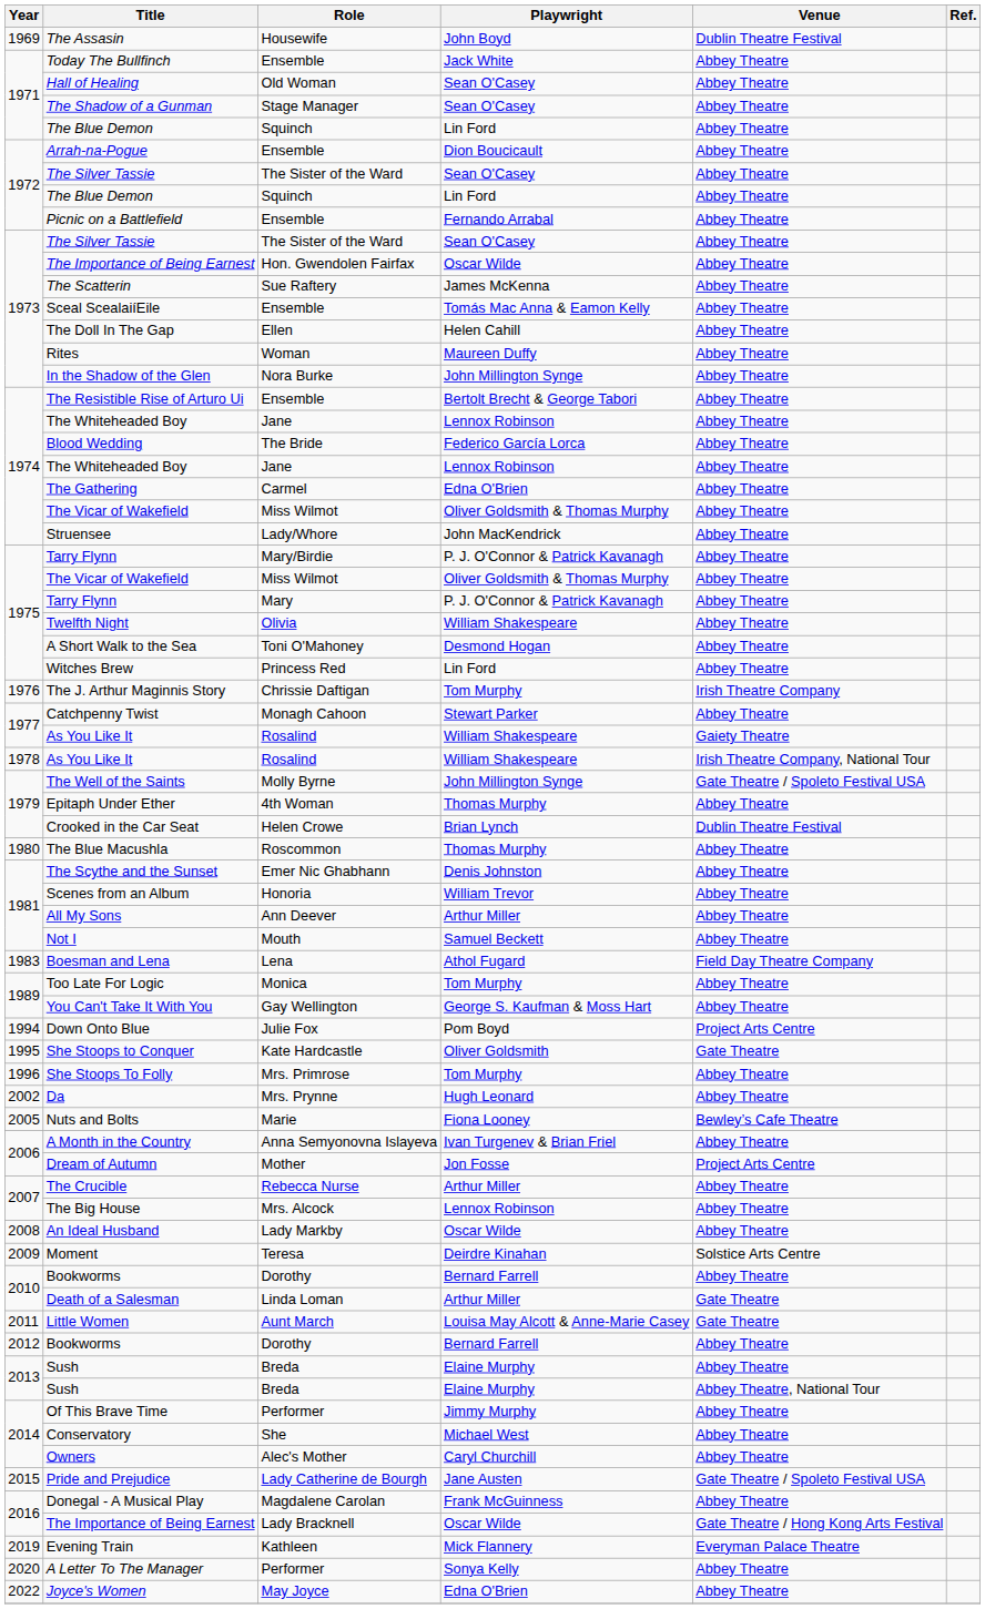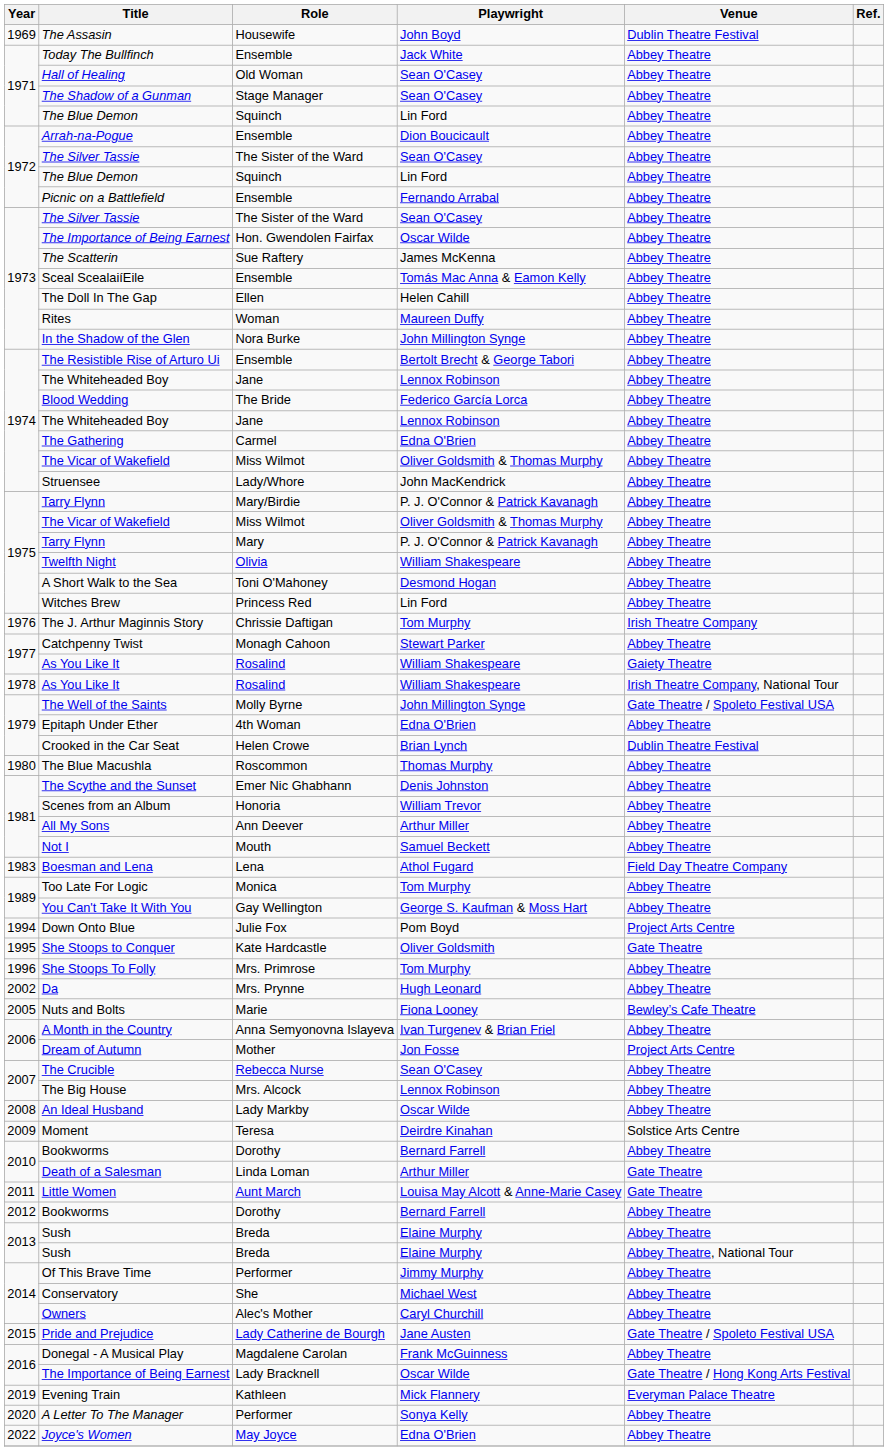Epitaph Under Ether | Playwright: Thomas Murphy -> Edna O'Brien
The Crucible | Playwright: Arthur Miller -> Sean O'Casey
